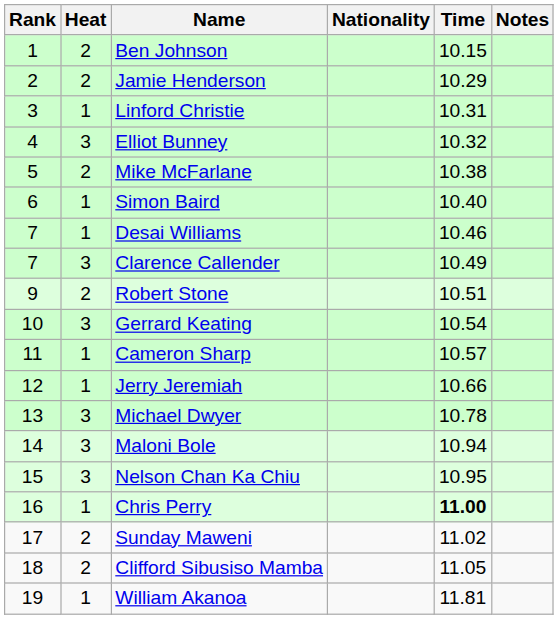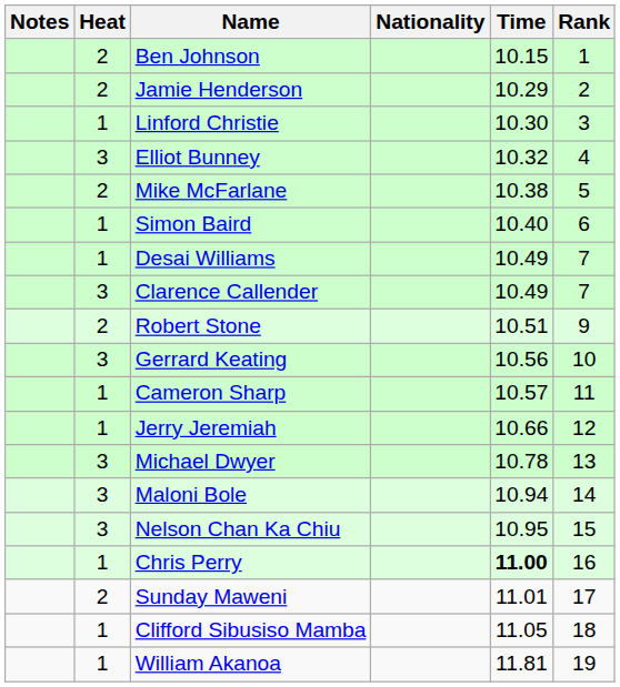columns swapped: Rank <-> Notes
Linford Christie | Time: 10.31 -> 10.30
Desai Williams | Time: 10.46 -> 10.49
Gerrard Keating | Time: 10.54 -> 10.56
Sunday Maweni | Time: 11.02 -> 11.01
Clifford Sibusiso Mamba | Heat: 2 -> 1
